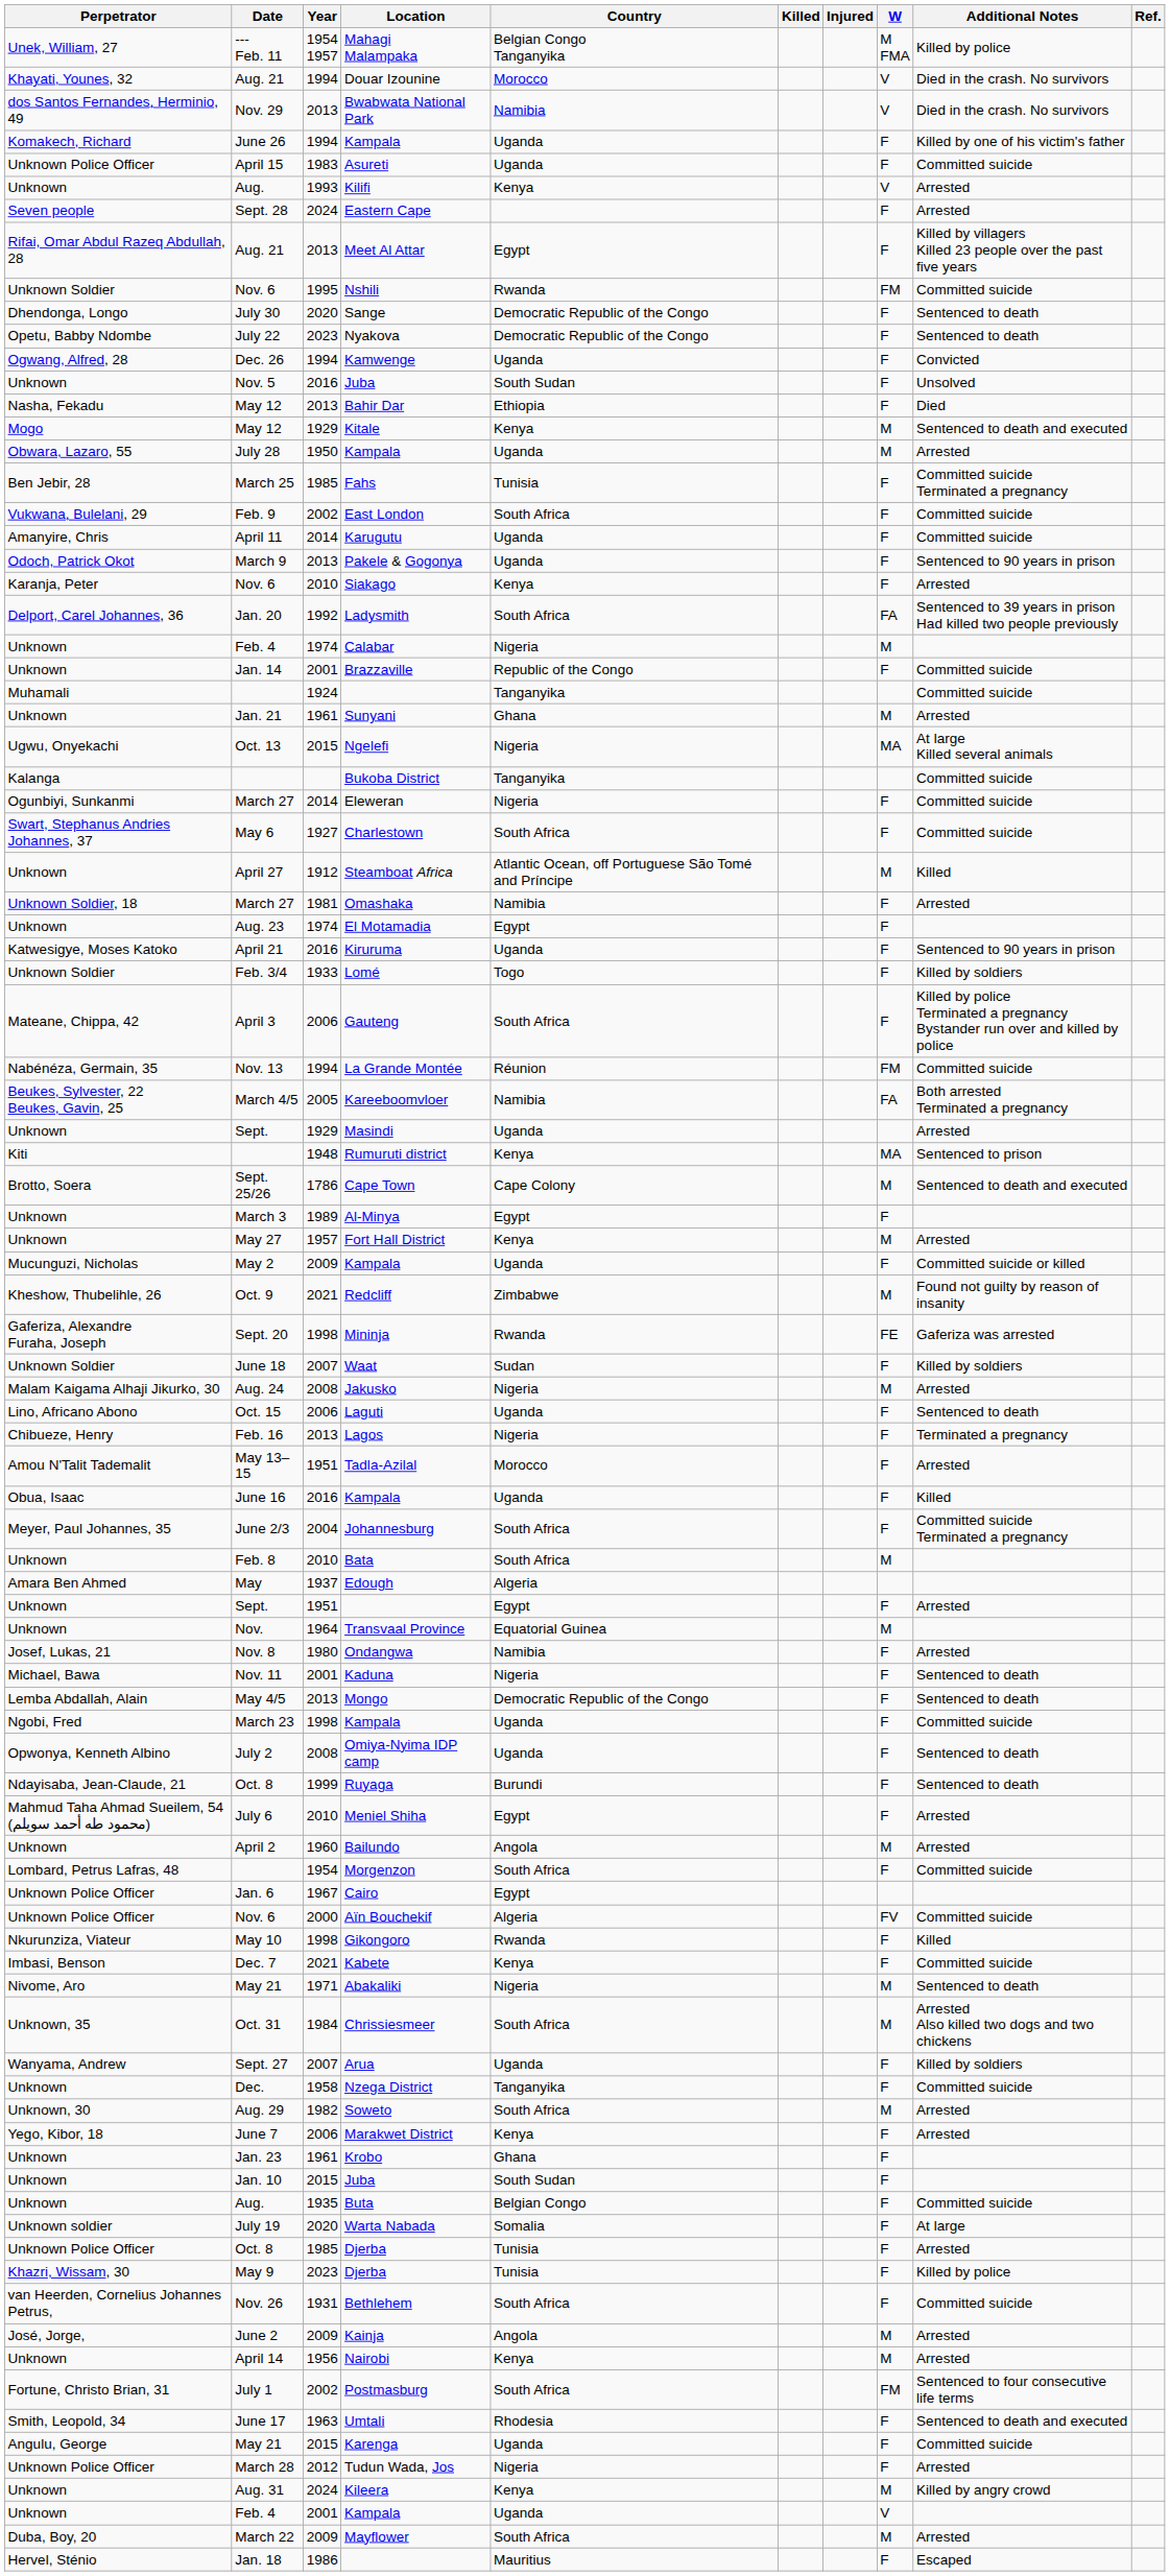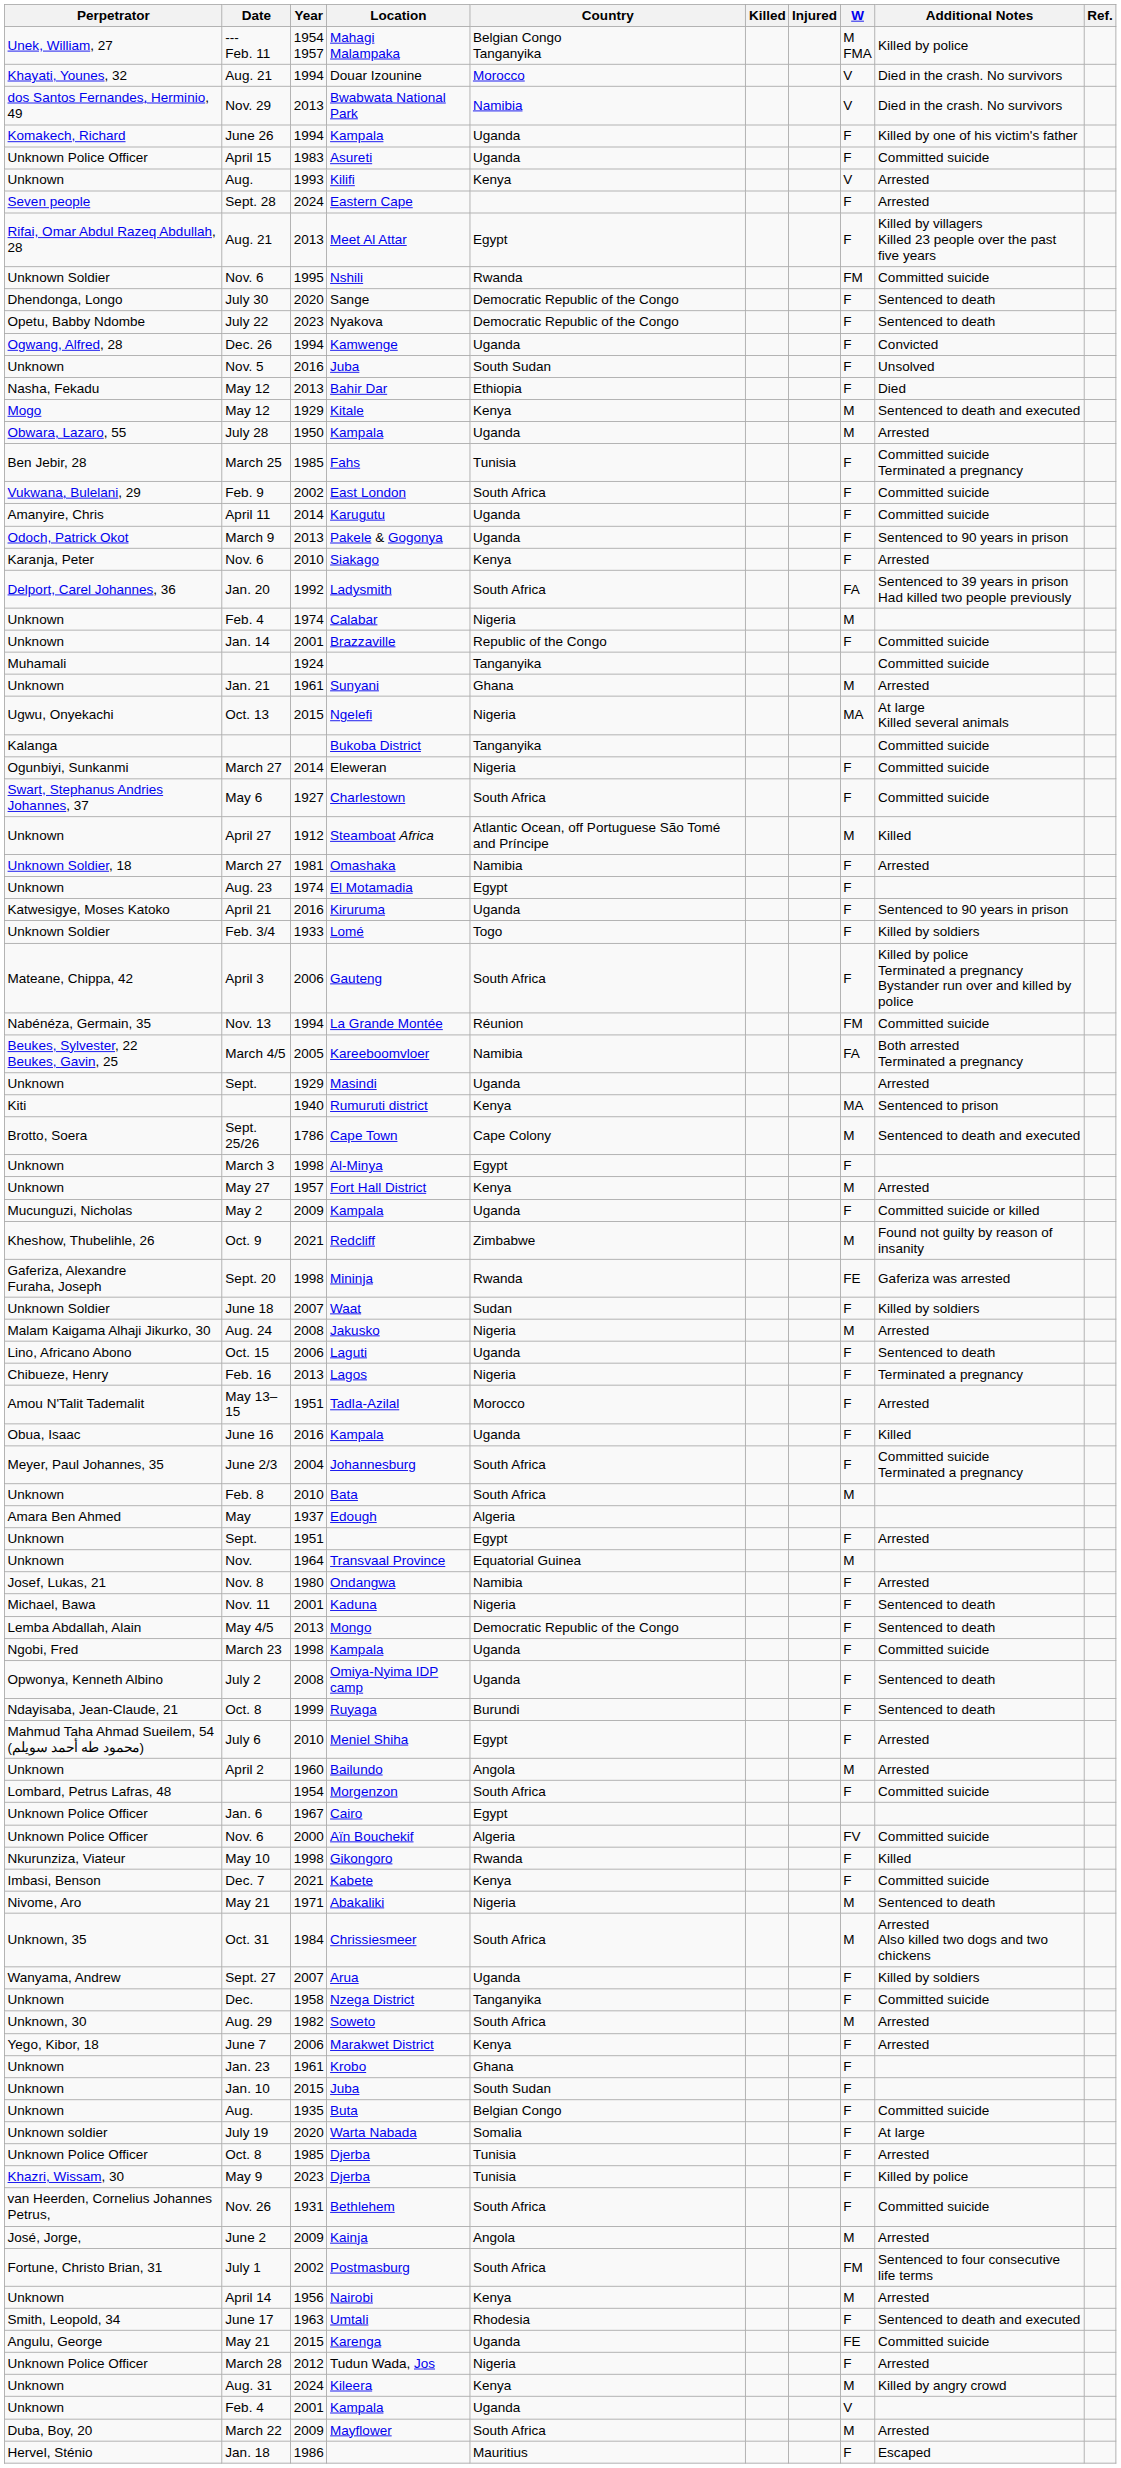Rumuruti district | Year: 1948 -> 1940
Al-Minya | Year: 1989 -> 1998
rows swapped: Postmasburg <-> Nairobi
Karenga | W: F -> FE
